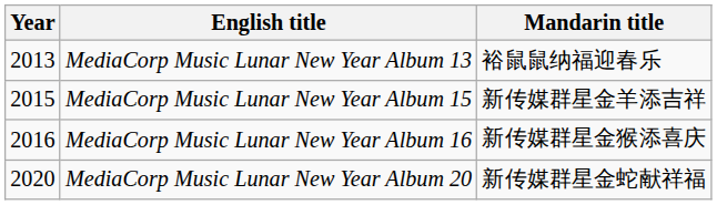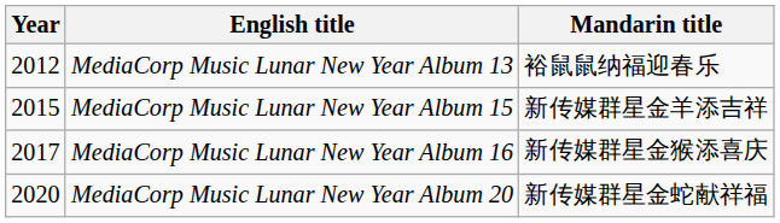MediaCorp Music Lunar New Year Album 13 | Year: 2013 -> 2012
MediaCorp Music Lunar New Year Album 16 | Year: 2016 -> 2017
